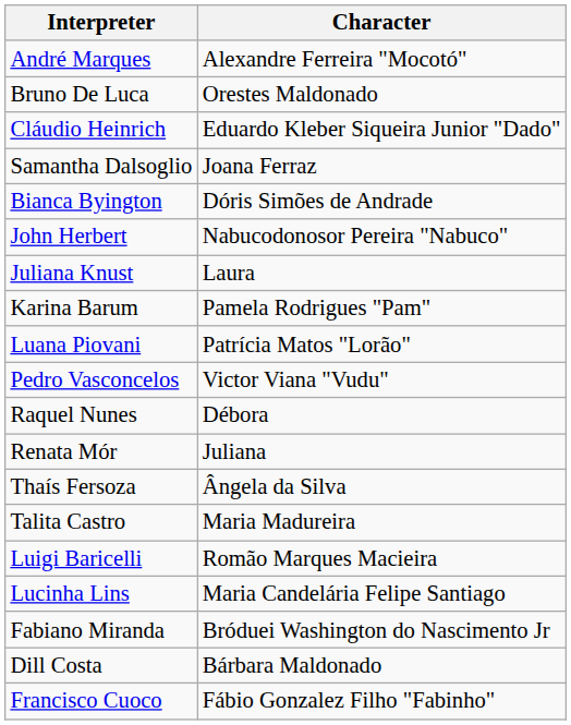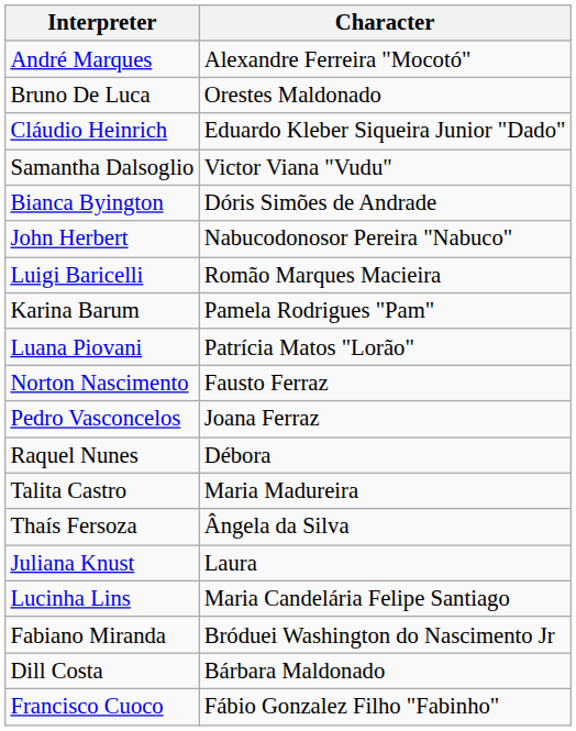Samantha Dalsoglio | Character: Joana Ferraz -> Victor Viana "Vudu"
rows swapped: Juliana Knust <-> Luigi Baricelli
+ row: Norton Nascimento | Fausto Ferraz
Pedro Vasconcelos | Character: Victor Viana "Vudu" -> Joana Ferraz
- row: Renata Mór | Juliana
rows swapped: Talita Castro <-> Thaís Fersoza
